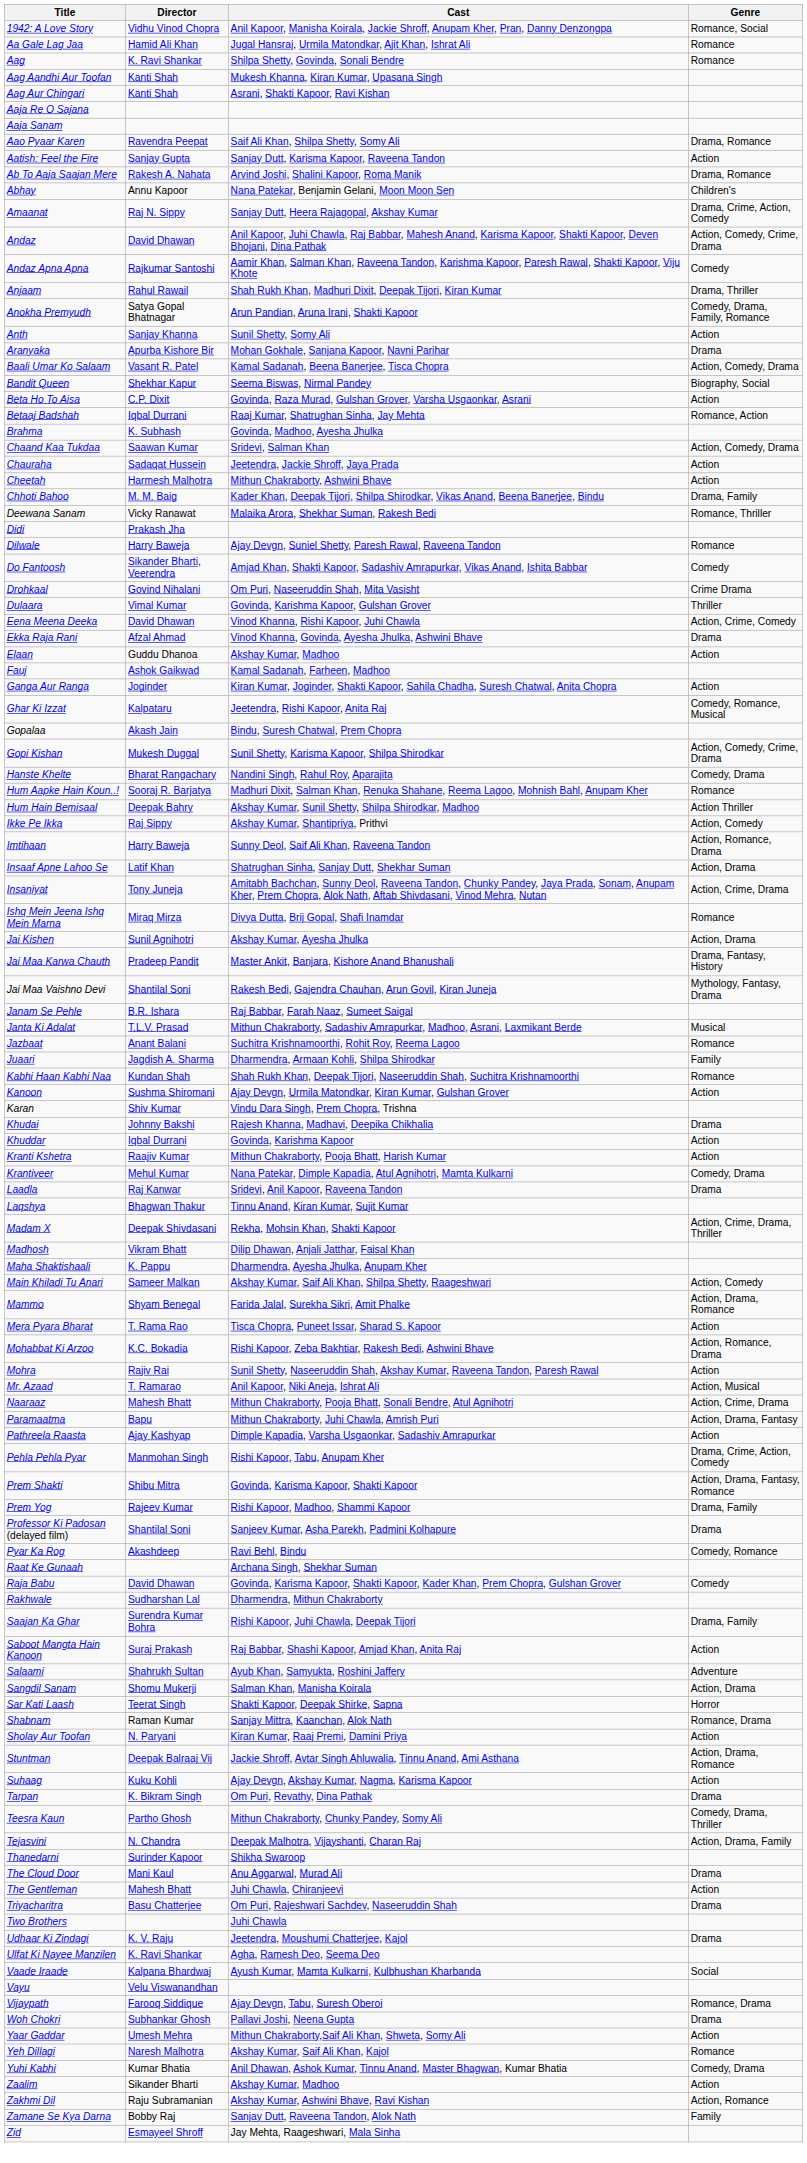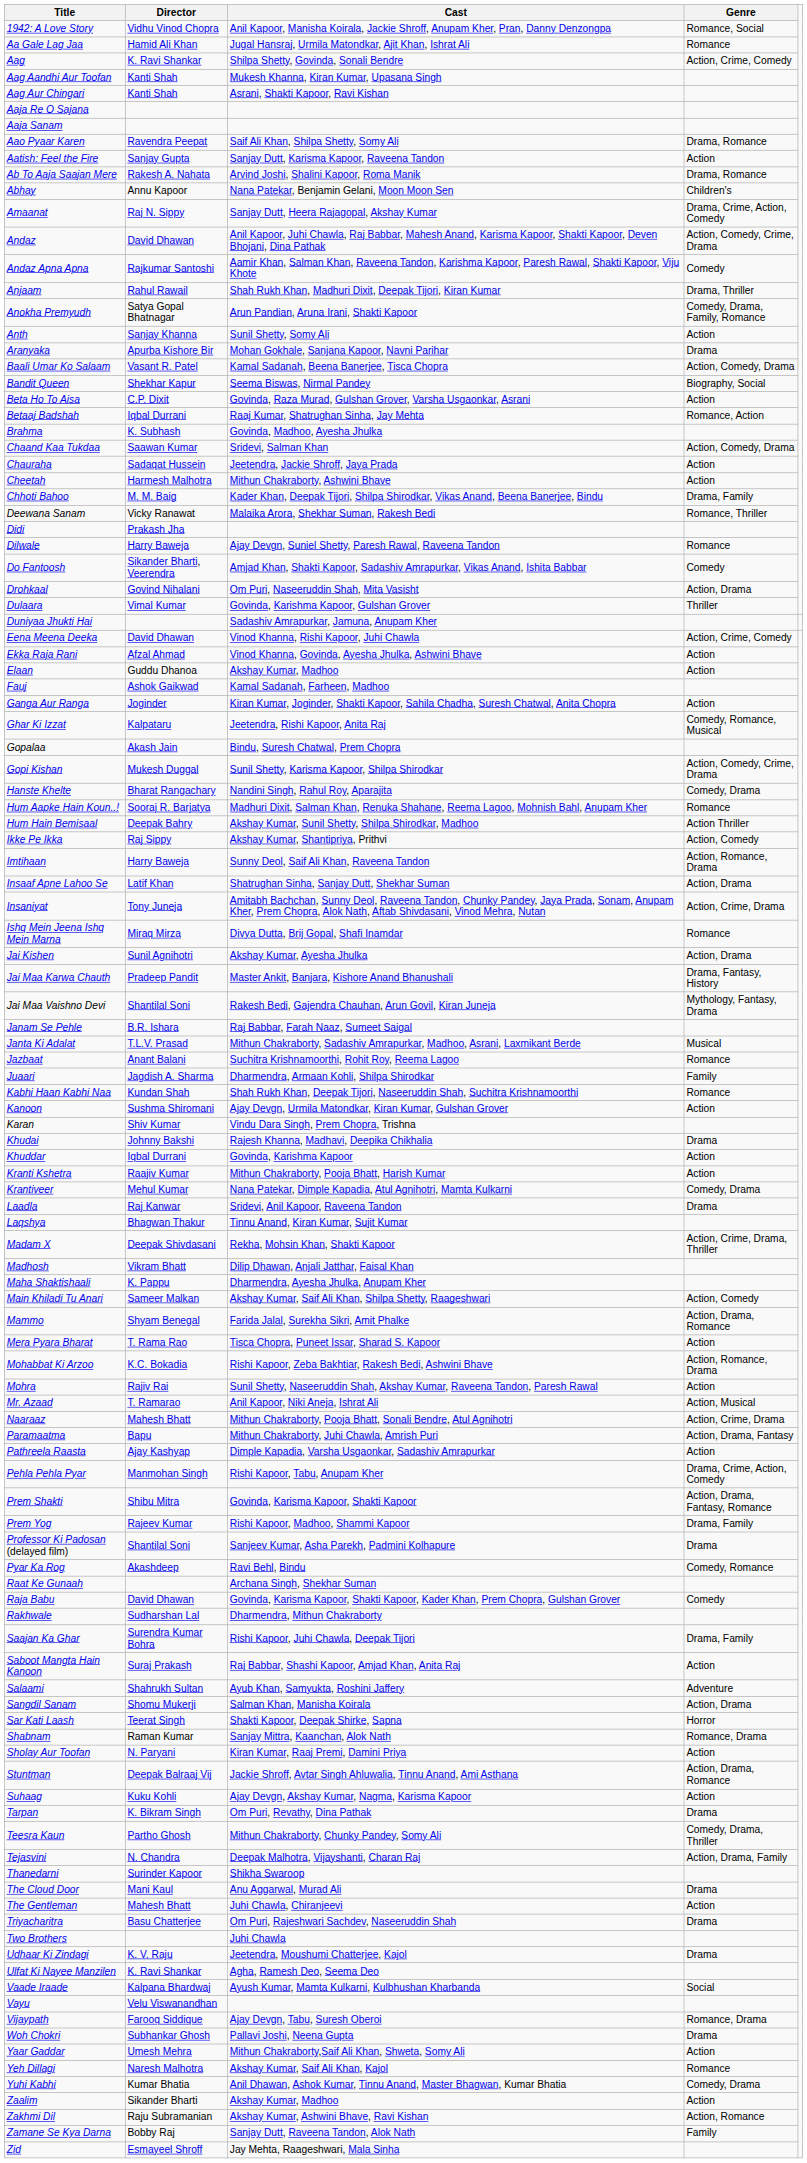Aag | Genre: Romance -> Action, Crime, Comedy
Drohkaal | Genre: Crime Drama -> Action, Drama
+ row: Duniyaa Jhukti Hai | Sadashiv Amrapurkar, Jamuna, Anupam Kher
Ekka Raja Rani | Genre: Drama -> Action
